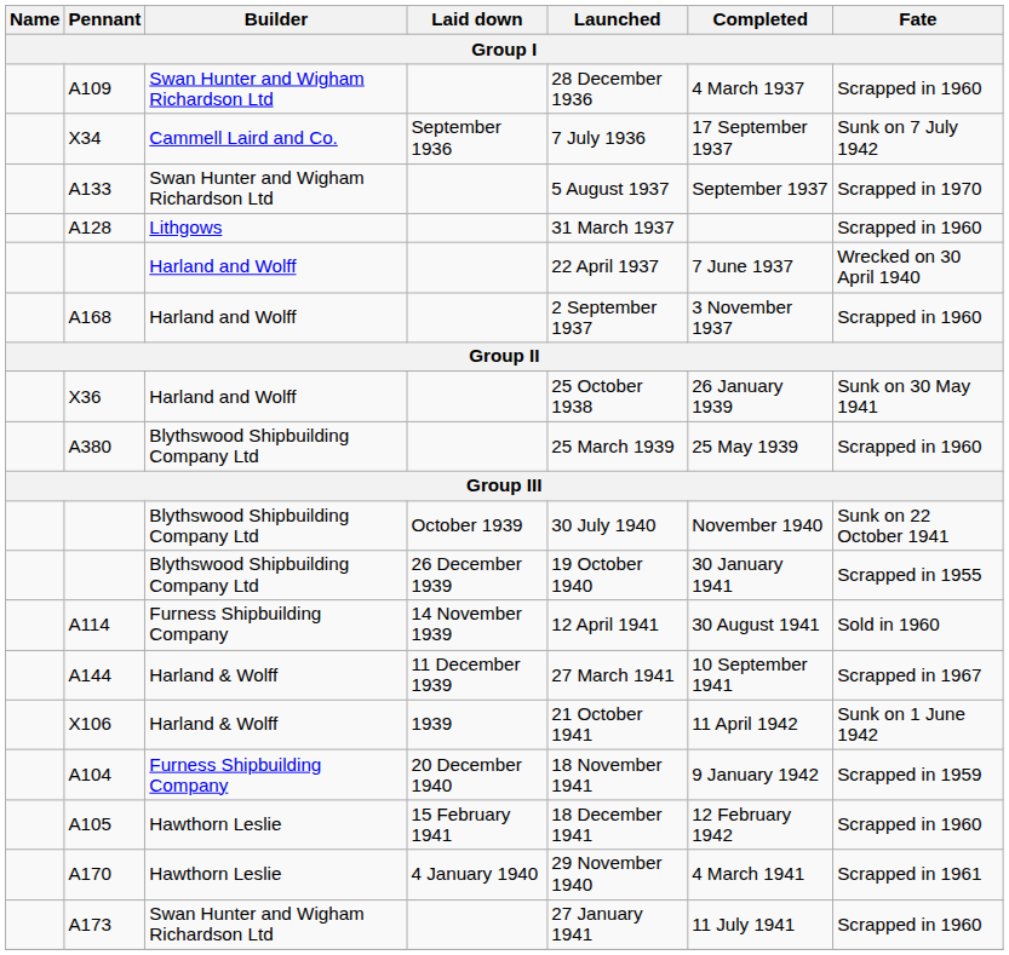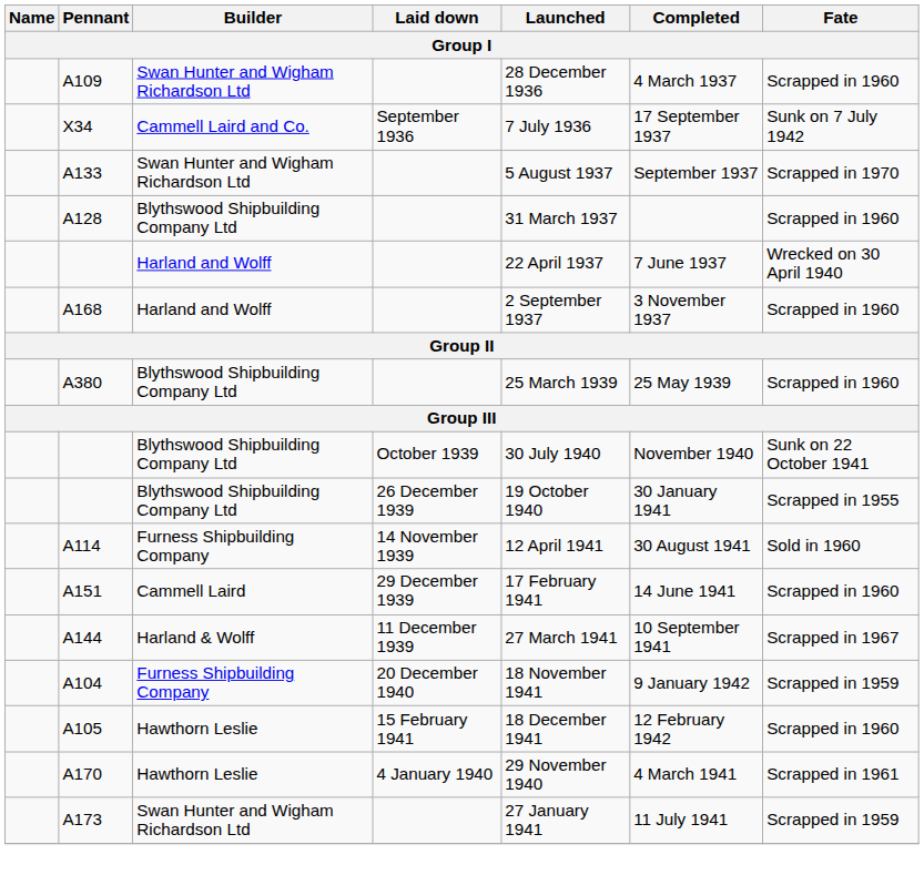A128 | Builder: Lithgows -> Blythswood Shipbuilding Company Ltd
- row: X36 | Harland and Wolff | 25 October 1938 | 26 January 1939 | Sunk on 30 May 1941
+ row: A151 | Cammell Laird | 29 December 1939 | 17 February 1941 | 14 June 1941 | Scrapped in 1960
- row: X106 | Harland & Wolff | 1939 | 21 October 1941 | 11 April 1942 | Sunk on 1 June 1942
A173 | Fate: Scrapped in 1960 -> Scrapped in 1959
